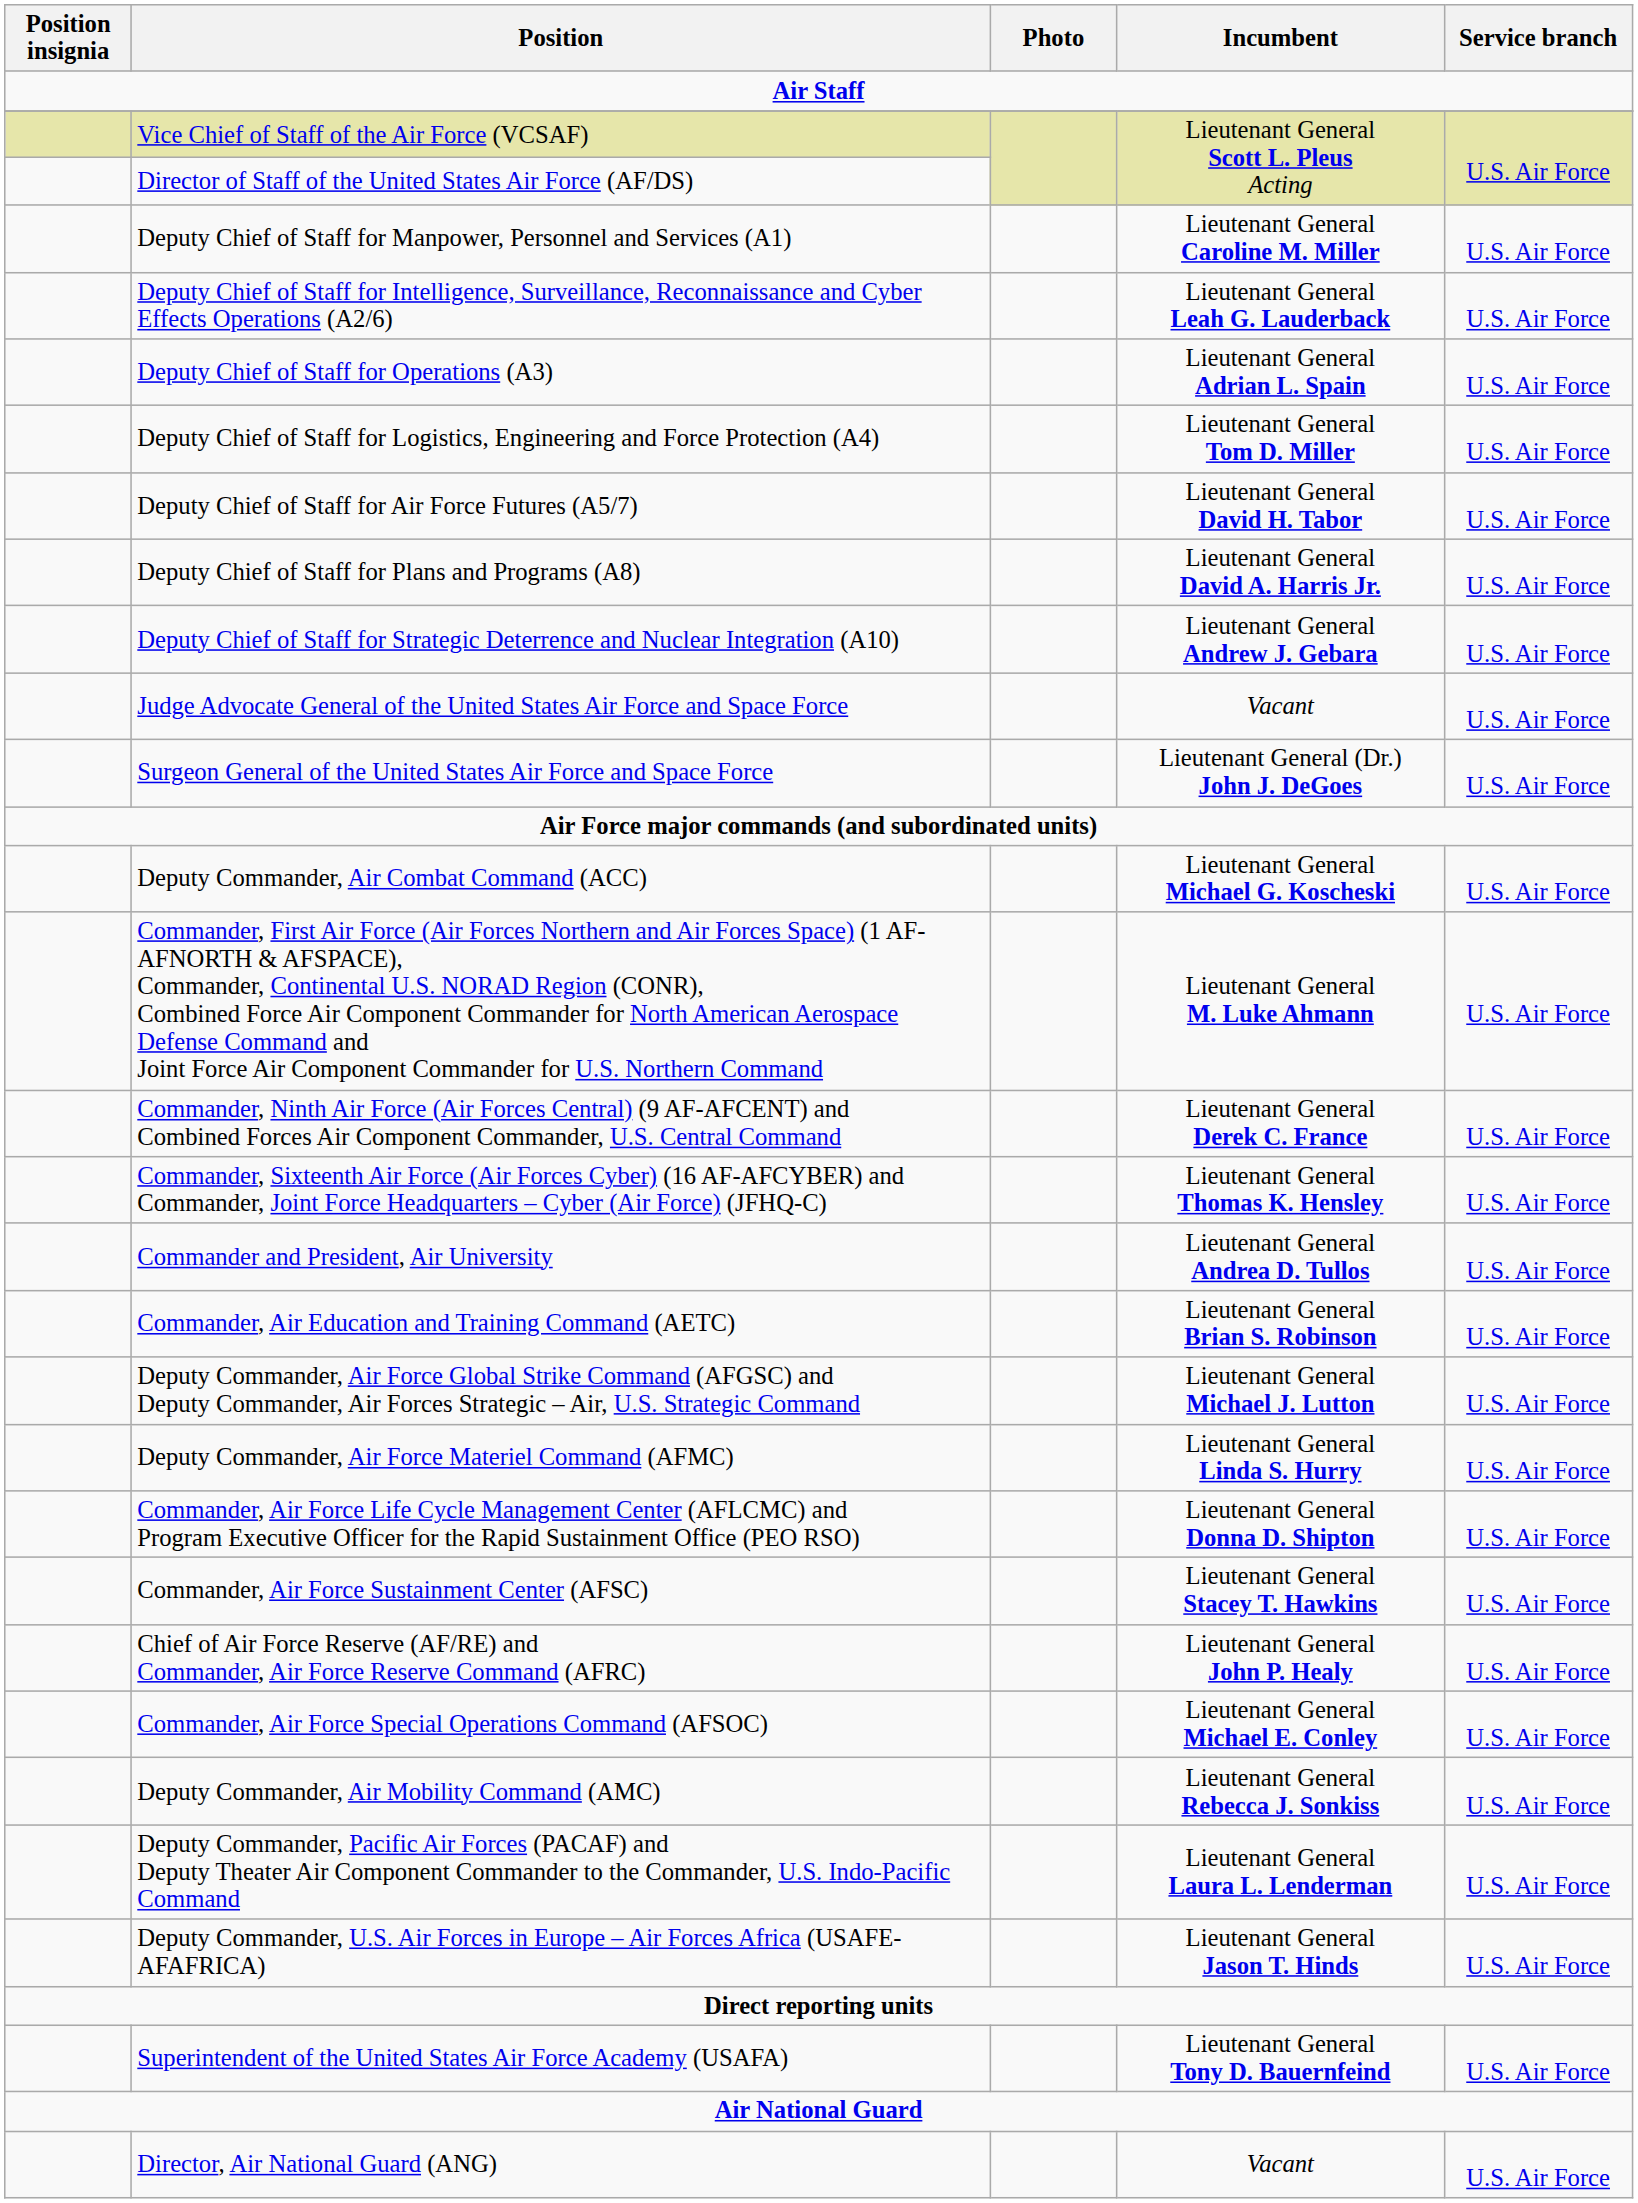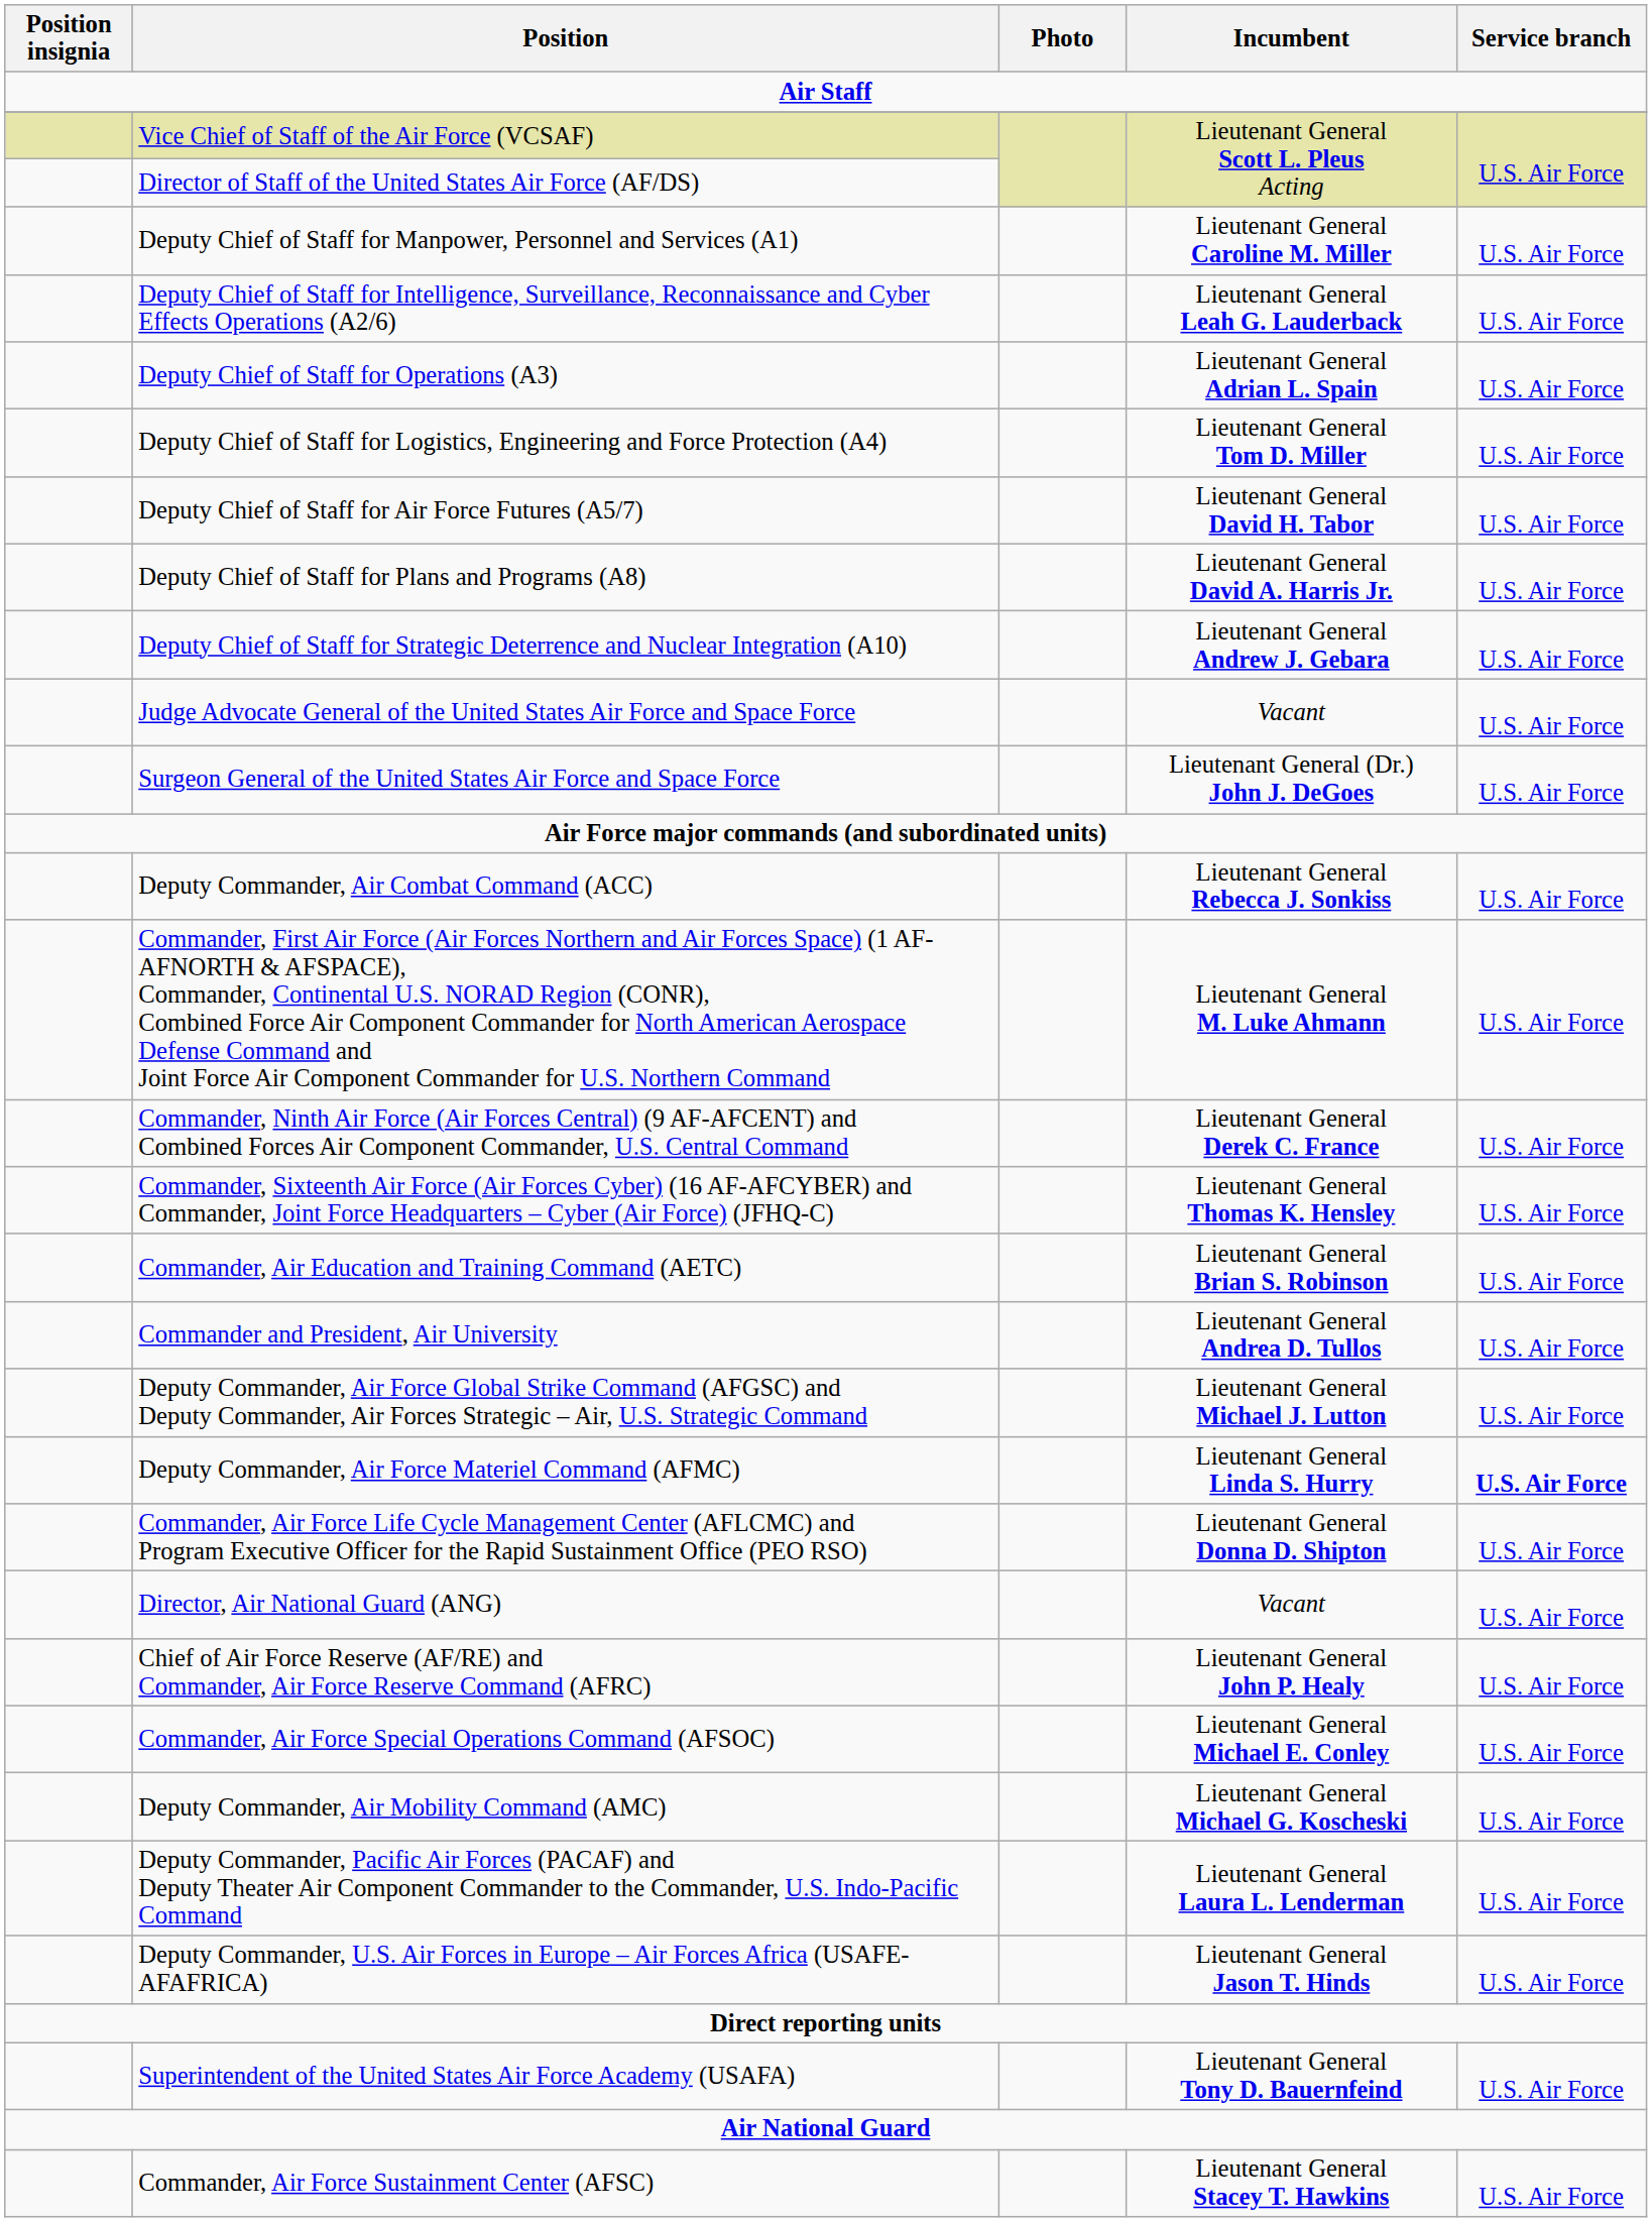Deputy Commander, Air Combat Command (ACC) | Incumbent: Lieutenant General Michael G. Koscheski -> Lieutenant General Rebecca J. Sonkiss
rows swapped: Commander, Air Education and Training Command (AETC) <-> Commander and President, Air University
Deputy Commander, Air Force Materiel Command (AFMC) | Service branch: normal -> bold
rows swapped: Commander, Air Force Sustainment Center (AFSC) <-> Director, Air National Guard (ANG)
Deputy Commander, Air Mobility Command (AMC) | Incumbent: Lieutenant General Rebecca J. Sonkiss -> Lieutenant General Michael G. Koscheski
